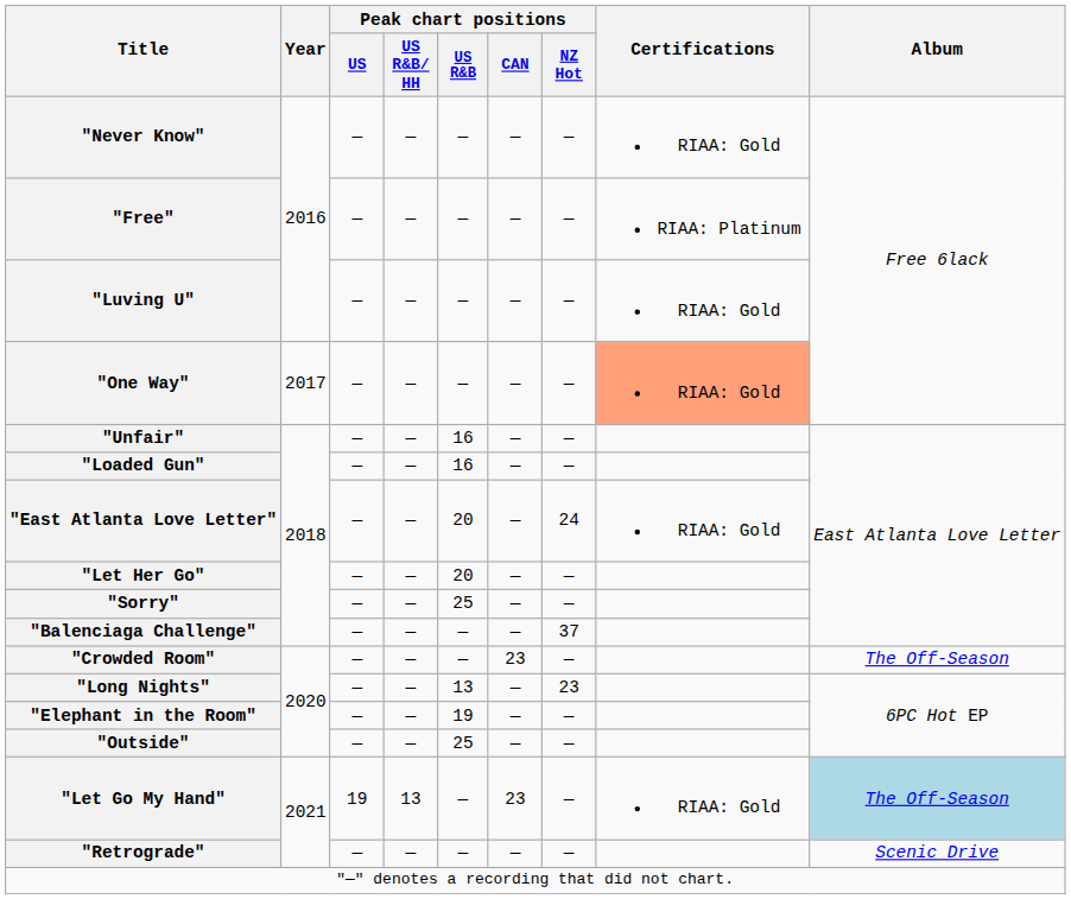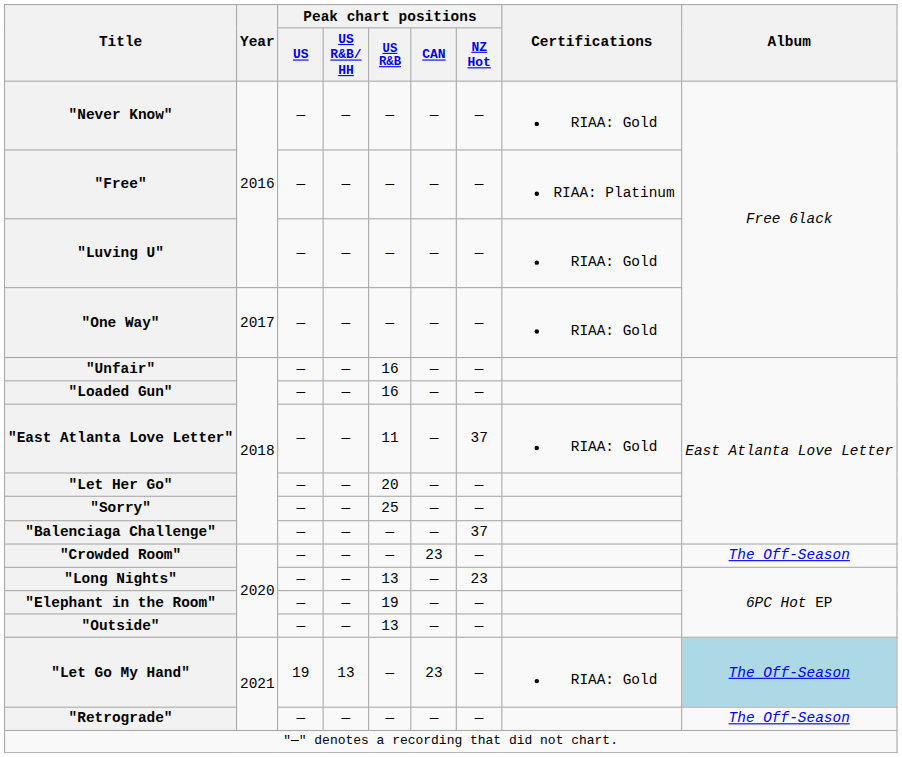"One Way" | Certifications: lightsalmon background -> no background
"East Atlanta Love Letter" | Peak chart positions / US R&B: 20 -> 11
"East Atlanta Love Letter" | Peak chart positions / NZ Hot: 24 -> 37
"Outside" | Peak chart positions / US R&B: 25 -> 13
"Retrograde" | Album: Scenic Drive -> The Off-Season
